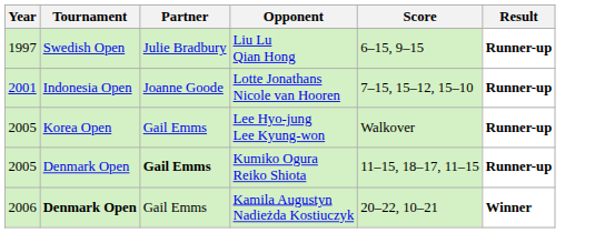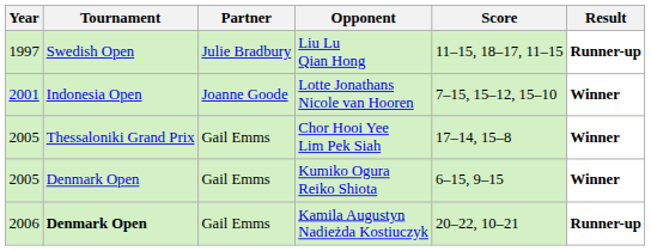Liu Lu Qian Hong | Score: 6–15, 9–15 -> 11–15, 18–17, 11–15
Lotte Jonathans Nicole van Hooren | Result: Runner-up -> Winner
- row: 2005 | Korea Open | Gail Emms | Lee Hyo-jung Lee Kyung-won | Walkover | Runner-up
+ row: 2005 | Thessaloniki Grand Prix | Gail Emms | Chor Hooi Yee Lim Pek Siah | 17–14, 15–8 | Winner
Kumiko Ogura Reiko Shiota | Partner: bold -> normal
Kumiko Ogura Reiko Shiota | Score: 11–15, 18–17, 11–15 -> 6–15, 9–15
Kumiko Ogura Reiko Shiota | Result: Runner-up -> Winner
Kamila Augustyn Nadieżda Kostiuczyk | Result: Winner -> Runner-up
